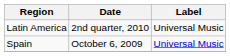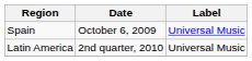rows swapped: Spain <-> Latin America
